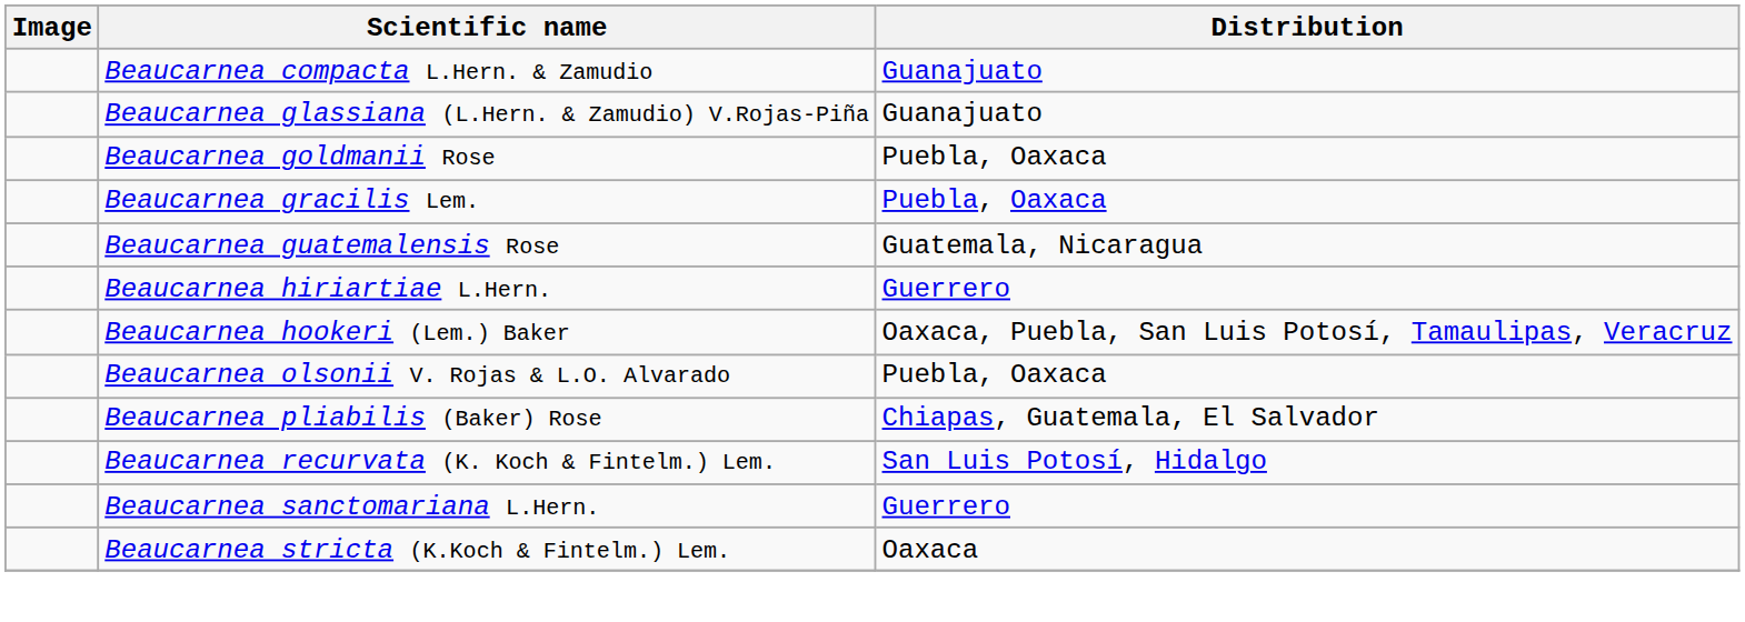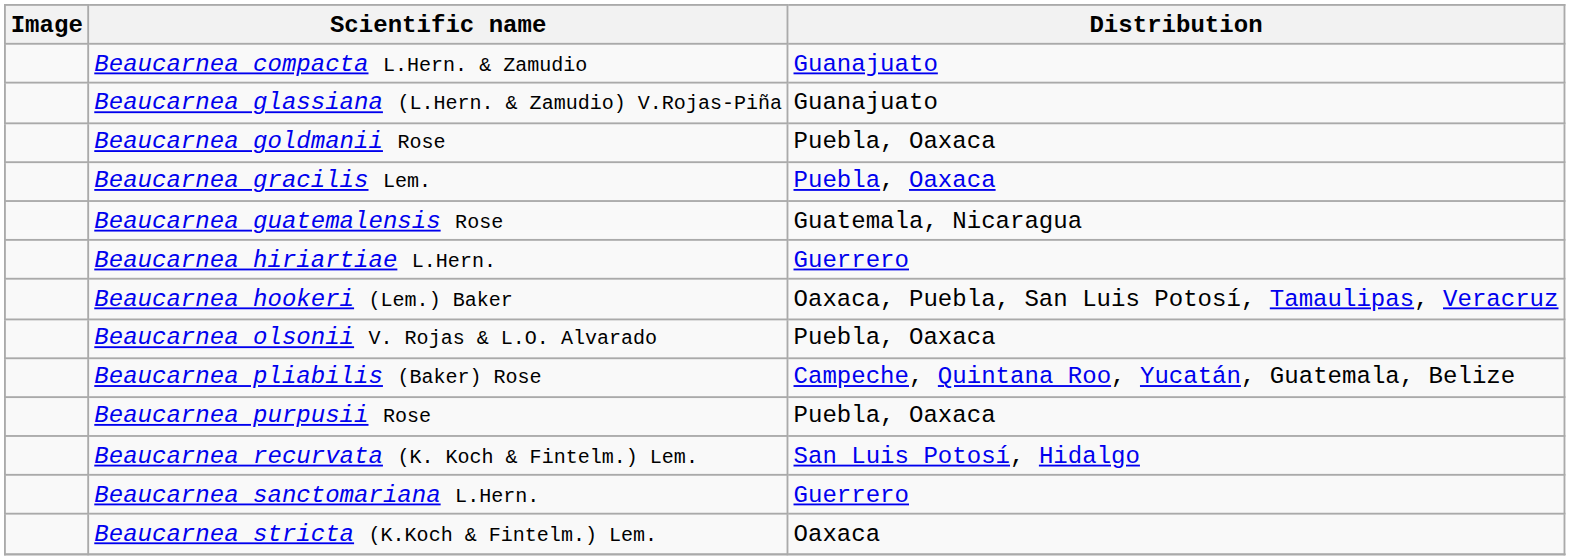Beaucarnea pliabilis (Baker) Rose | Distribution: Chiapas, Guatemala, El Salvador -> Campeche, Quintana Roo, Yucatán, Guatemala, Belize
+ row: Beaucarnea purpusii Rose | Puebla, Oaxaca
